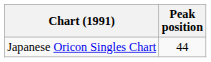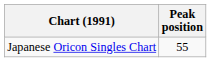Japanese Oricon Singles Chart | Peak position: 44 -> 55
